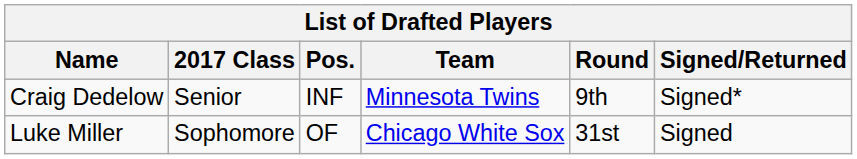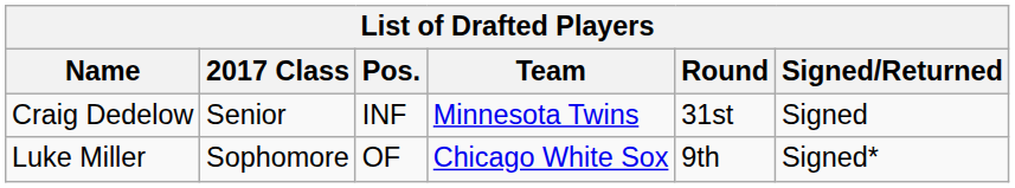Craig Dedelow | Round: 9th -> 31st
Craig Dedelow | Signed/Returned: Signed* -> Signed
Luke Miller | Round: 31st -> 9th
Luke Miller | Signed/Returned: Signed -> Signed*
